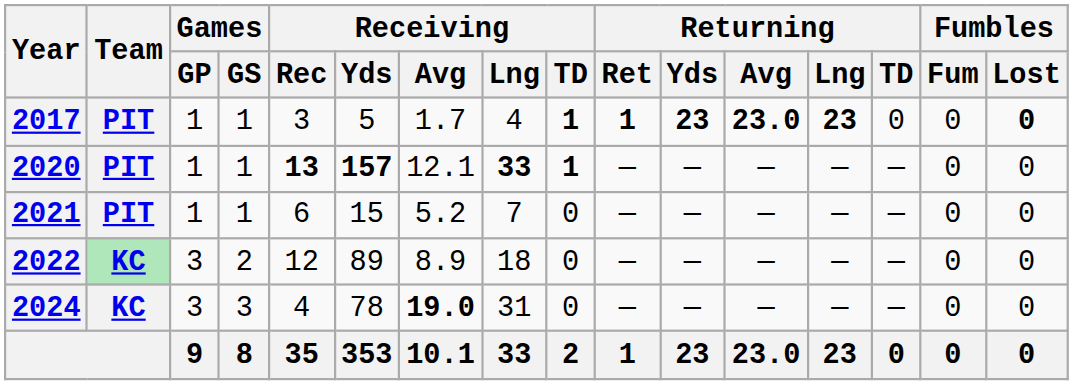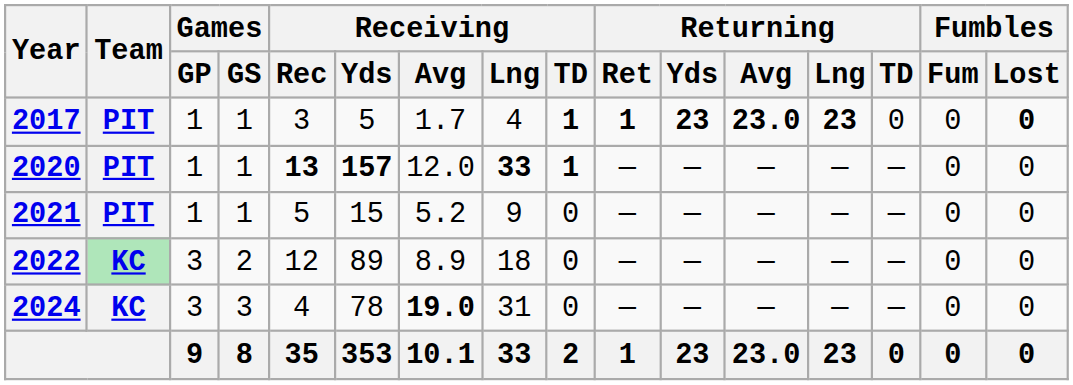2020 | Receiving / Avg: 12.1 -> 12.0
2021 | Receiving / Rec: 6 -> 5
2021 | Receiving / Lng: 7 -> 9
